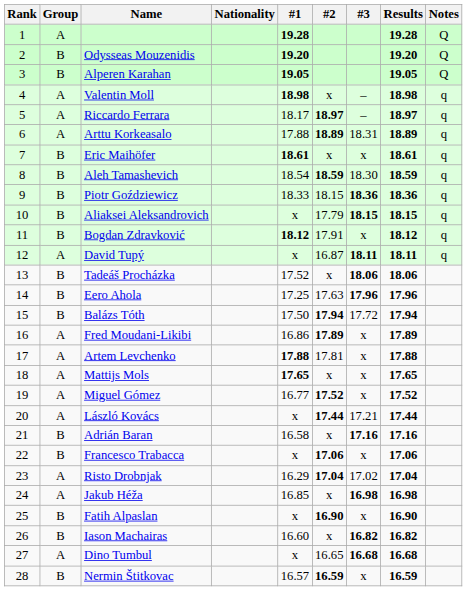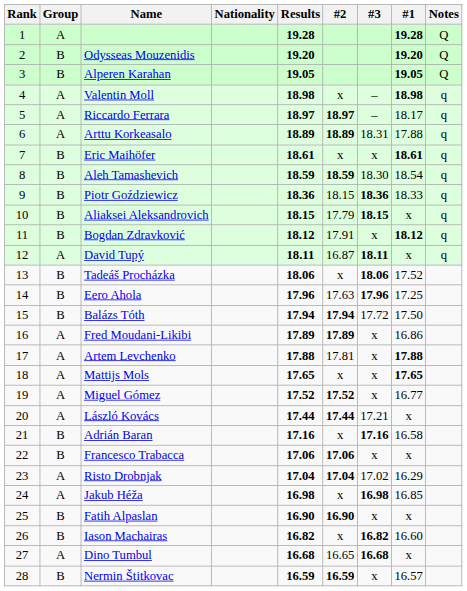columns swapped: #1 <-> Results
